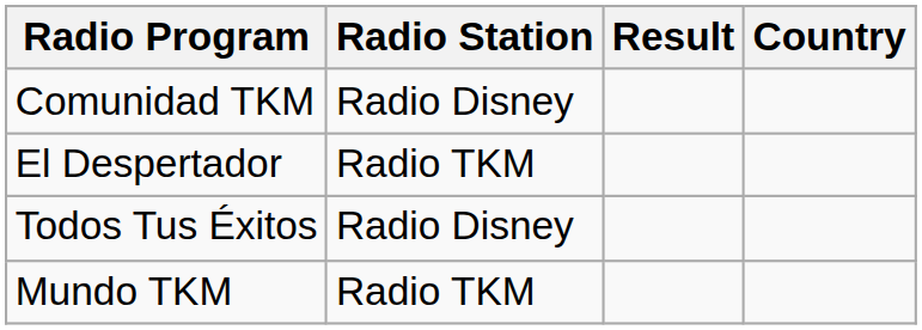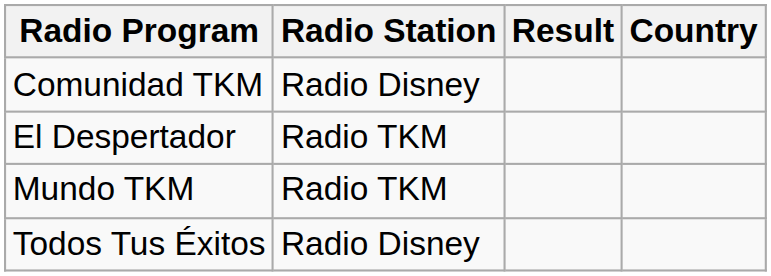rows swapped: Todos Tus Éxitos <-> Mundo TKM
